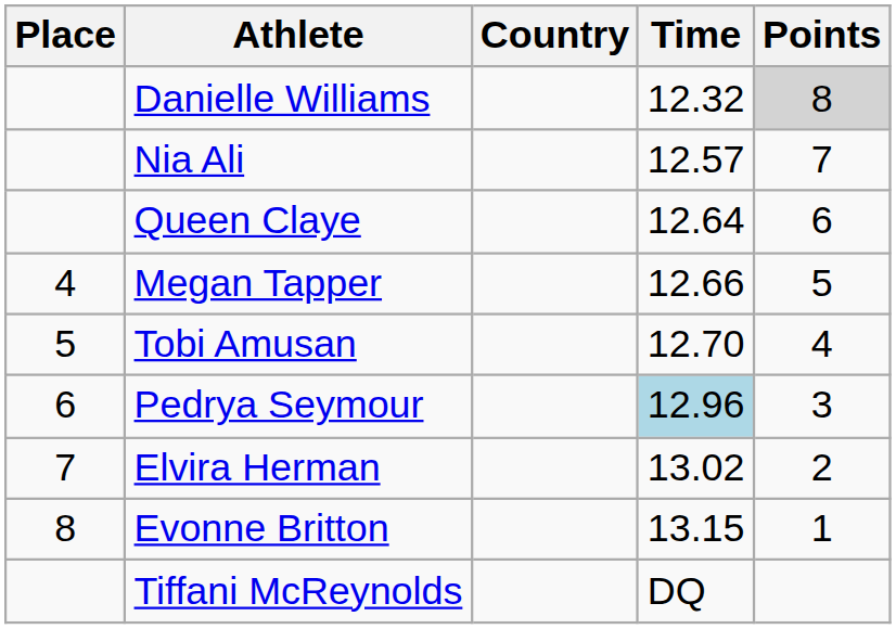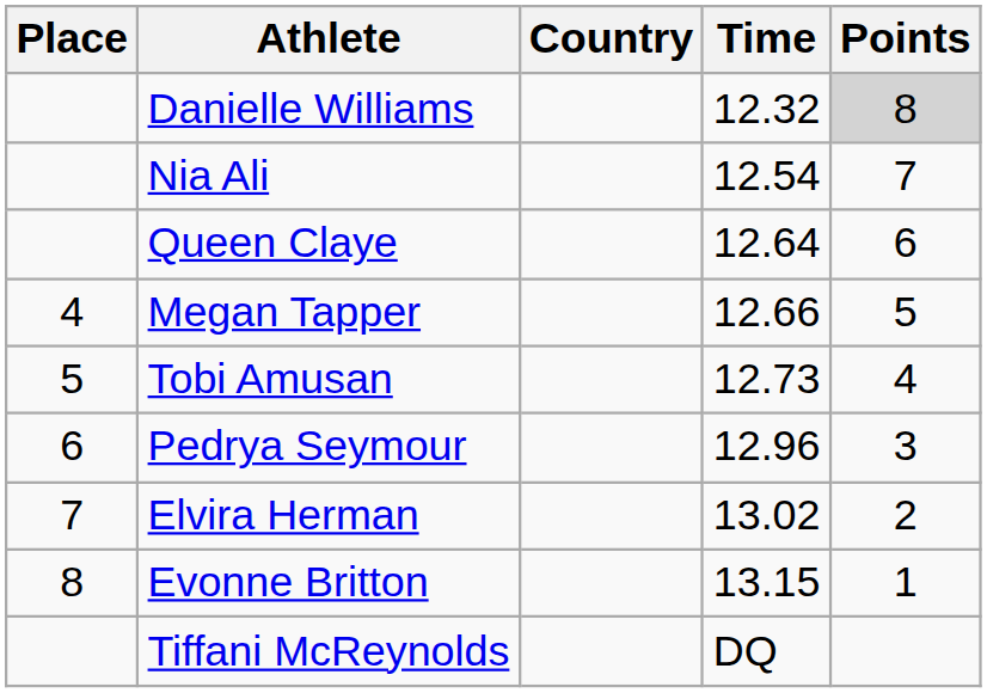Nia Ali | Time: 12.57 -> 12.54
Tobi Amusan | Time: 12.70 -> 12.73
Pedrya Seymour | Time: lightblue background -> no background
